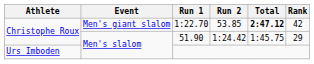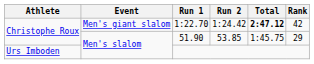1:22.70 | Run 2: 53.85 -> 1:24.42
51.90 | Run 2: 1:24.42 -> 53.85
